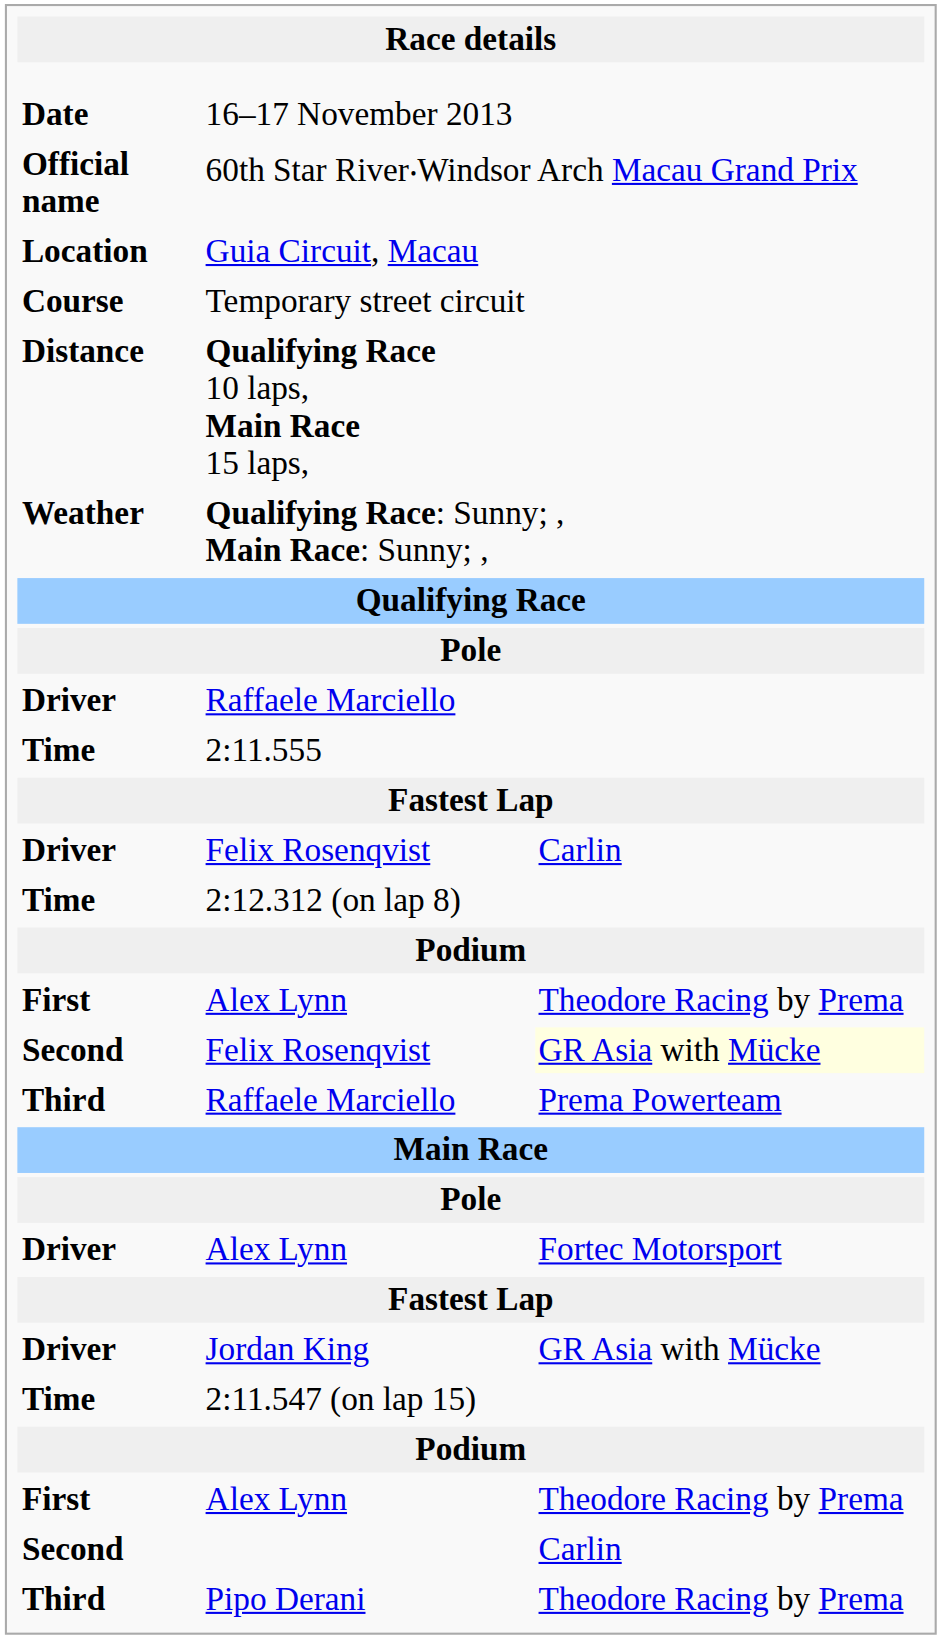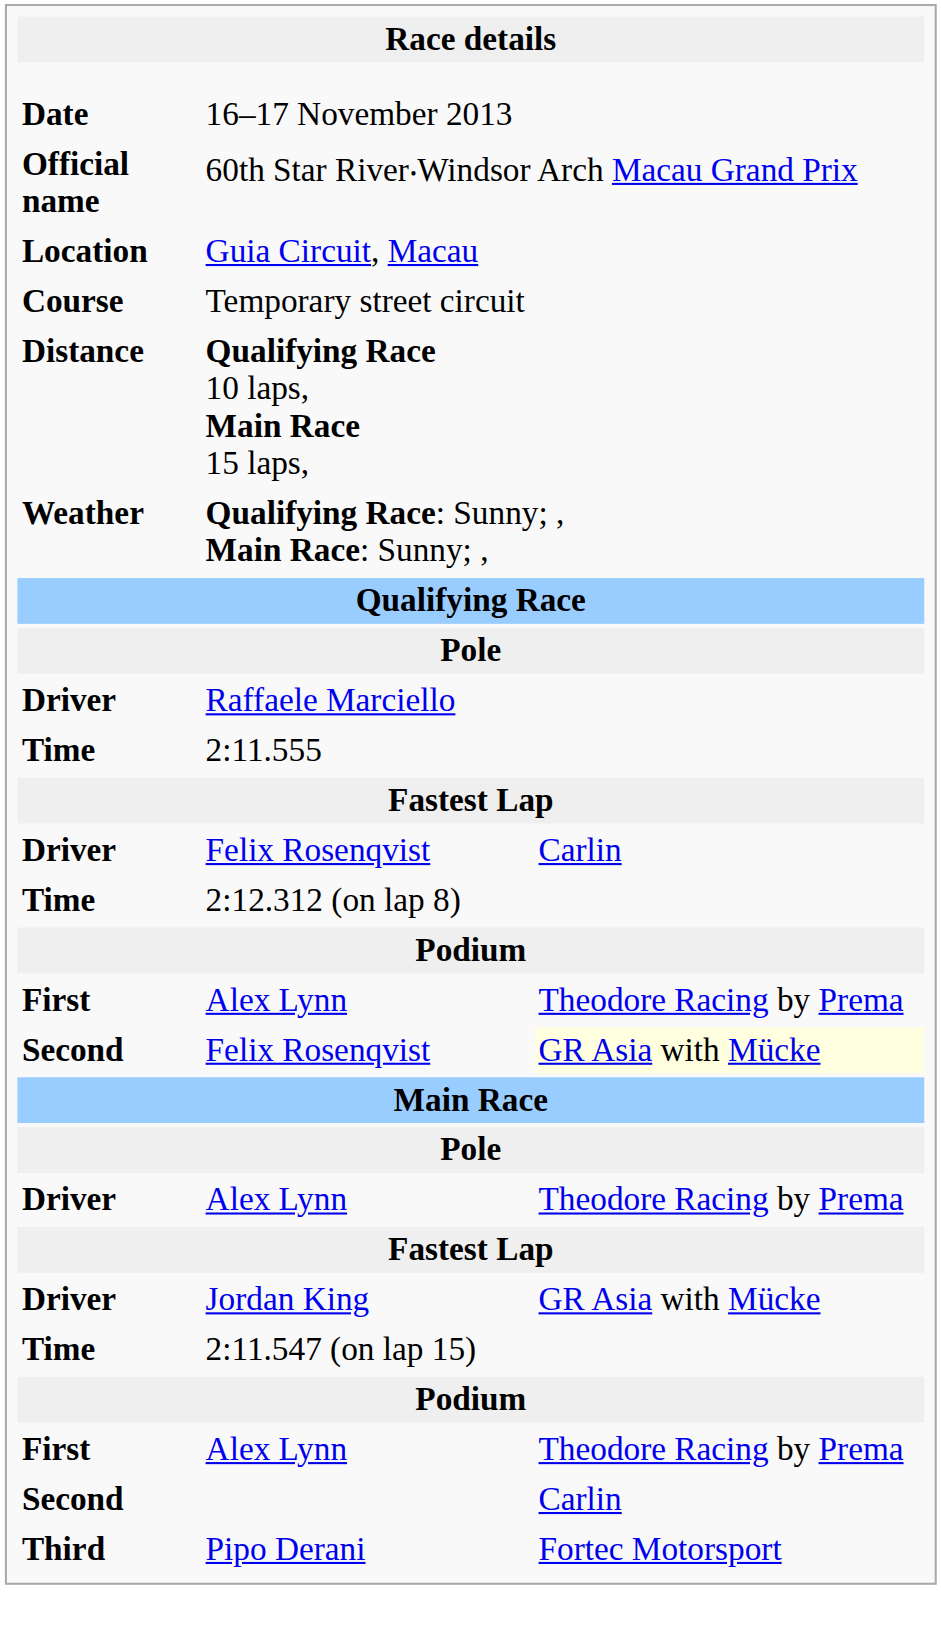- row: Third | Raffaele Marciello | Prema Powerteam
Driver / Alex Lynn | column 3: Fortec Motorsport -> Theodore Racing by Prema
Pipo Derani | column 3: Theodore Racing by Prema -> Fortec Motorsport
